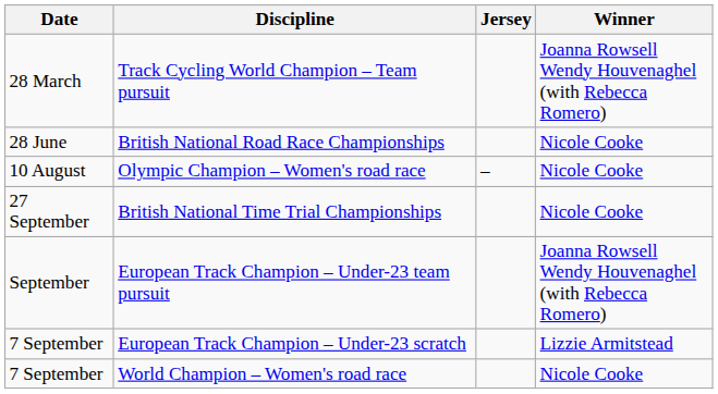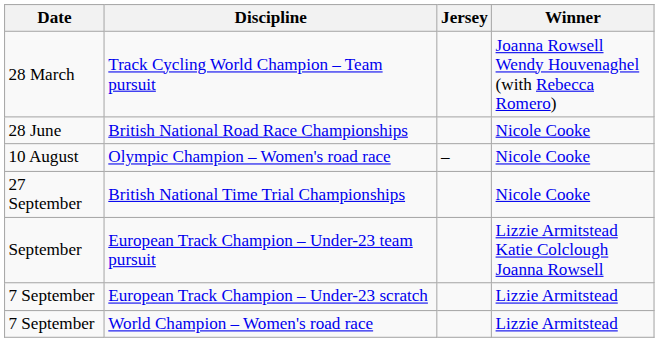European Track Champion – Under-23 team pursuit | Winner: Joanna Rowsell Wendy Houvenaghel (with Rebecca Romero) -> Lizzie Armitstead Katie Colclough Joanna Rowsell
World Champion – Women's road race | Winner: Nicole Cooke -> Lizzie Armitstead
